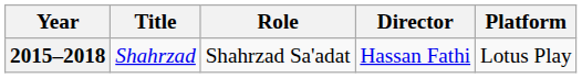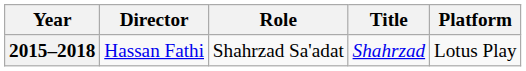columns swapped: Title <-> Director
